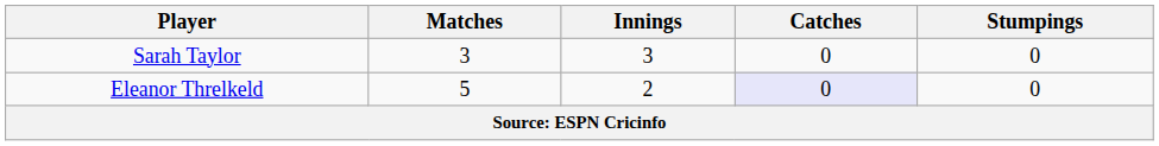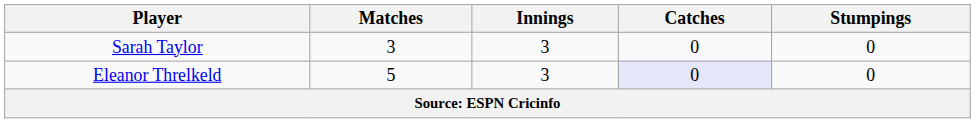Eleanor Threlkeld | Innings: 2 -> 3
